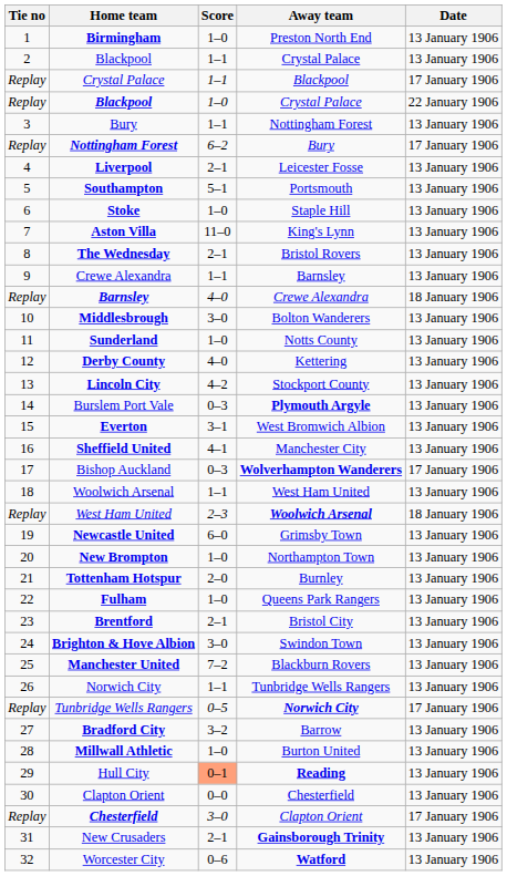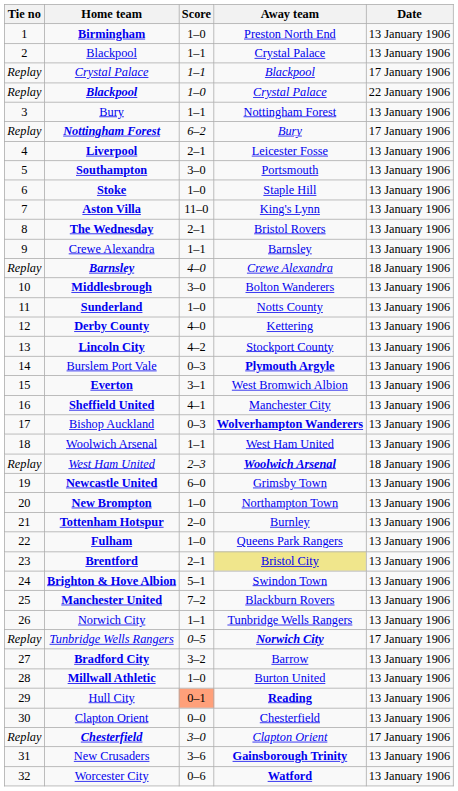Southampton | Score: 5–1 -> 3–0
Bishop Auckland | Date: 17 January 1906 -> 13 January 1906
Brentford | Away team: no background -> khaki background
Brighton & Hove Albion | Score: 3–0 -> 5–1
New Crusaders | Score: 2–1 -> 3–6
